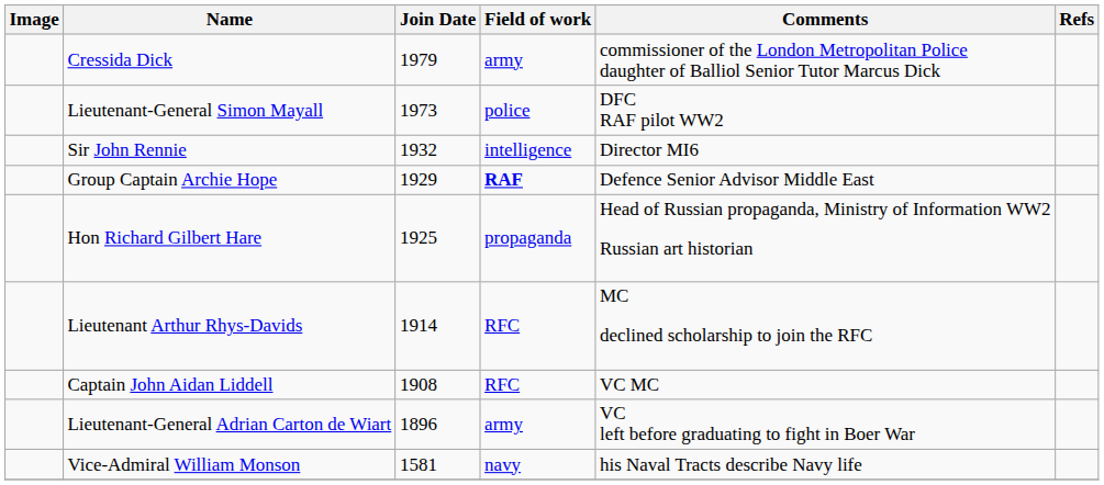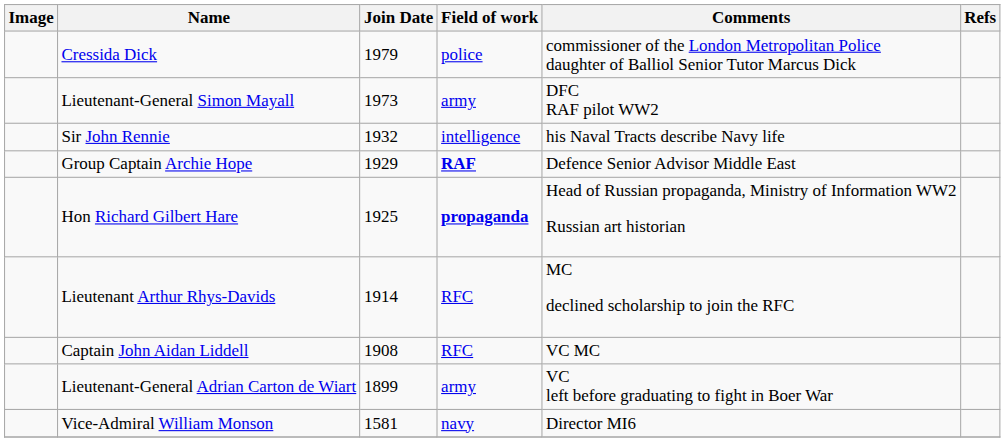Cressida Dick | Field of work: army -> police
Lieutenant-General Simon Mayall | Field of work: police -> army
Sir John Rennie | Comments: Director MI6 -> his Naval Tracts describe Navy life
Hon Richard Gilbert Hare | Field of work: normal -> bold
Lieutenant-General Adrian Carton de Wiart | Join Date: 1896 -> 1899
Vice-Admiral William Monson | Comments: his Naval Tracts describe Navy life -> Director MI6
